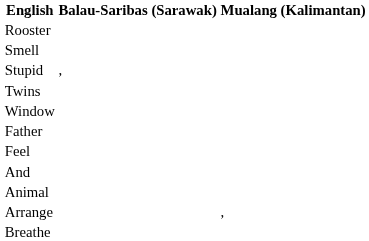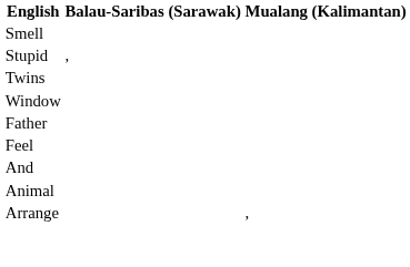- row: Rooster
- row: Breathe
